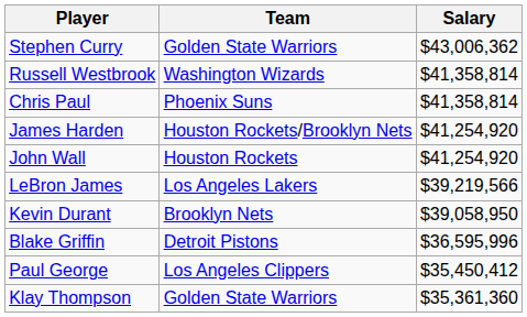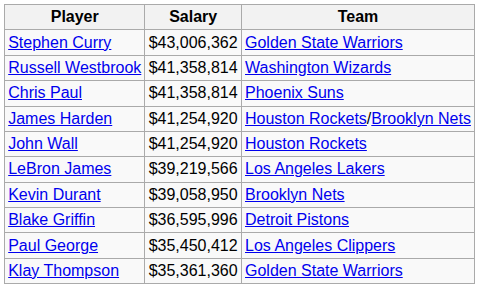columns swapped: Salary <-> Team
